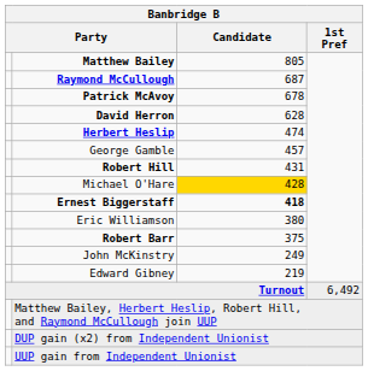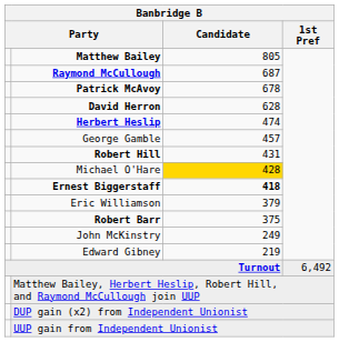Eric Williamson | Candidate: 380 -> 379
